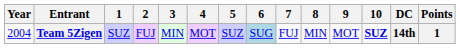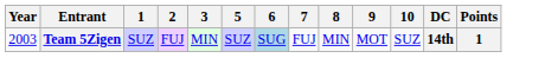- column: 4 | MOT
Team 5Zigen | Year: 2004 -> 2003
Team 5Zigen | 10: bold -> normal
